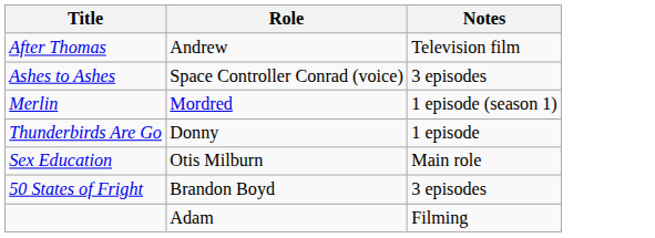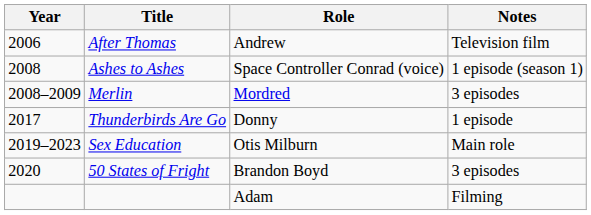+ column: Year | 2006 | 2008 | 2008–2009 | 2017 | 2019–2023 | 2020
Ashes to Ashes | Notes: 3 episodes -> 1 episode (season 1)
Merlin | Notes: 1 episode (season 1) -> 3 episodes
